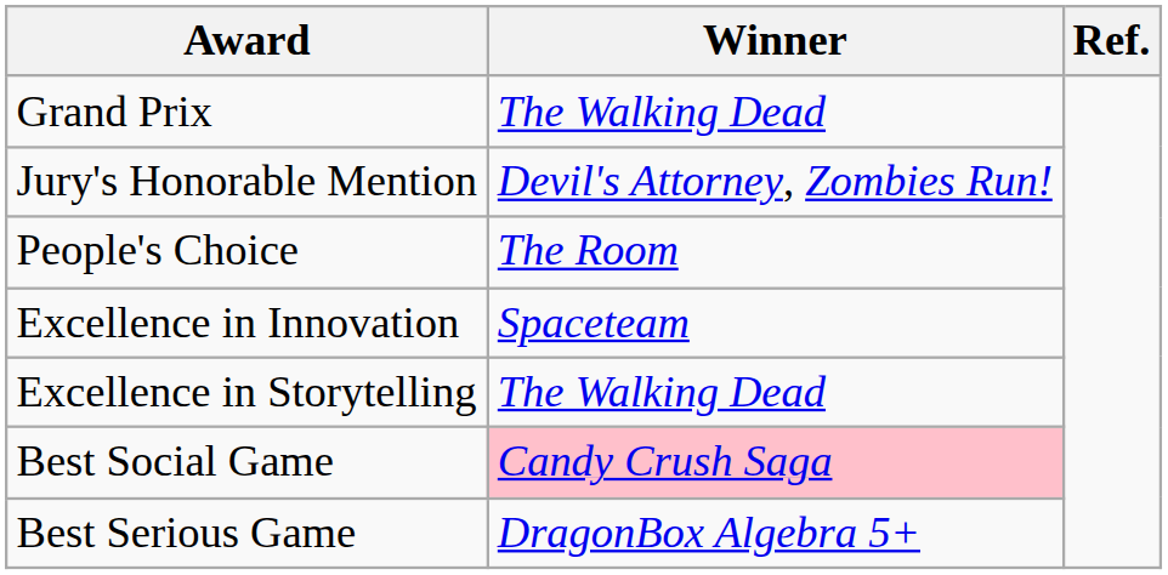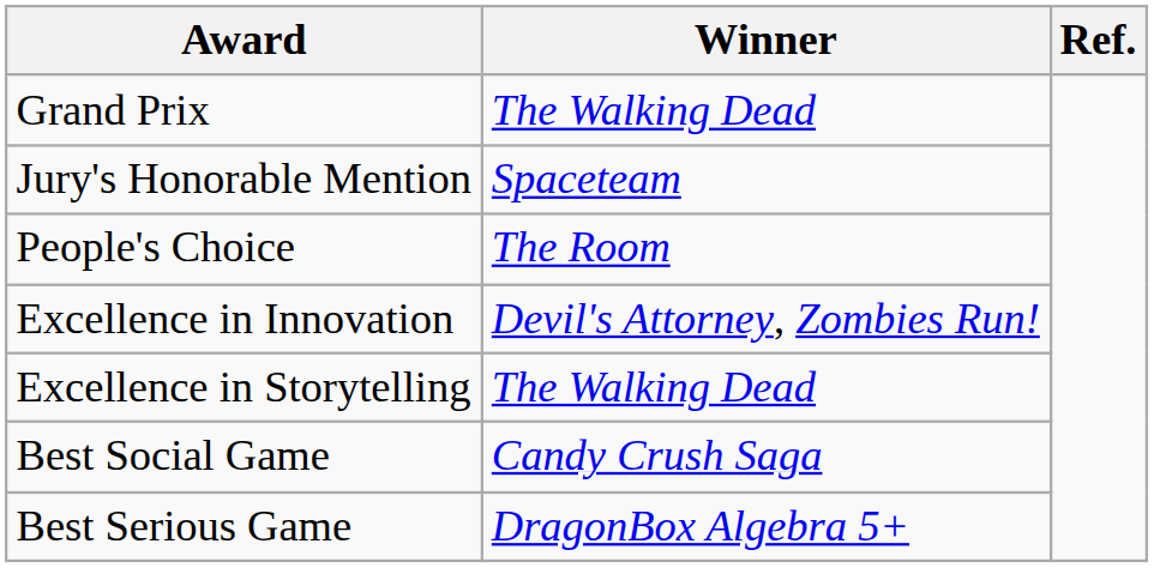Jury's Honorable Mention | Winner: Devil's Attorney, Zombies Run! -> Spaceteam
Excellence in Innovation | Winner: Spaceteam -> Devil's Attorney, Zombies Run!
Best Social Game | Winner: pink background -> no background
